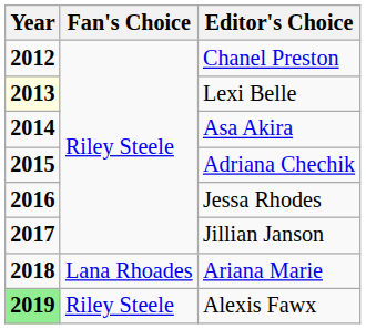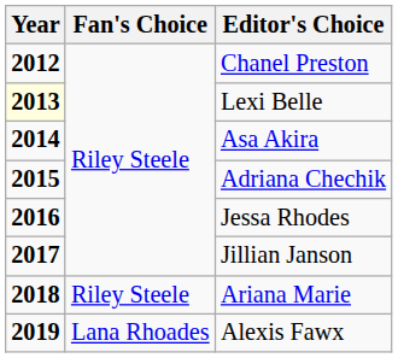Ariana Marie | Fan's Choice: Lana Rhoades -> Riley Steele
Alexis Fawx | Year: lightgreen background -> no background
Alexis Fawx | Fan's Choice: Riley Steele -> Lana Rhoades
